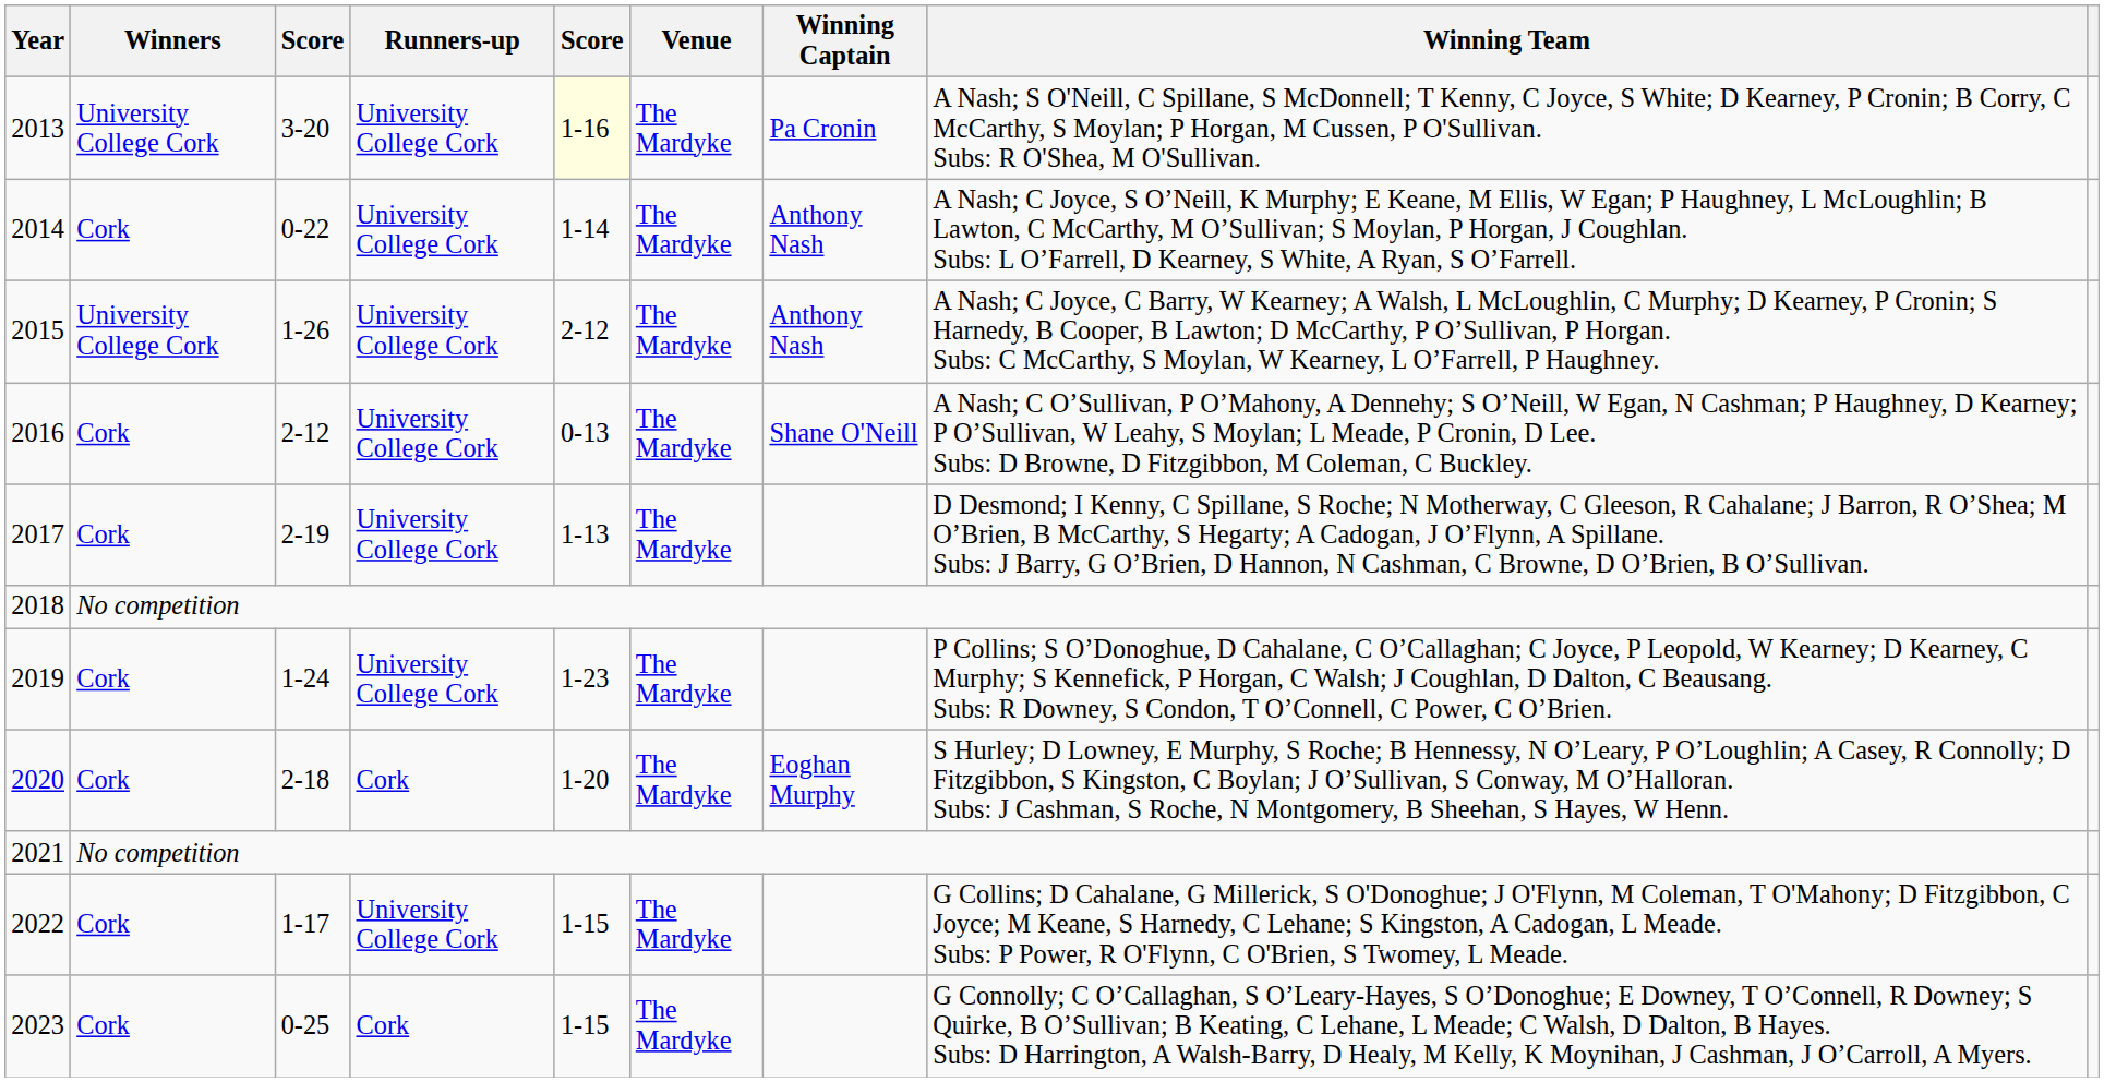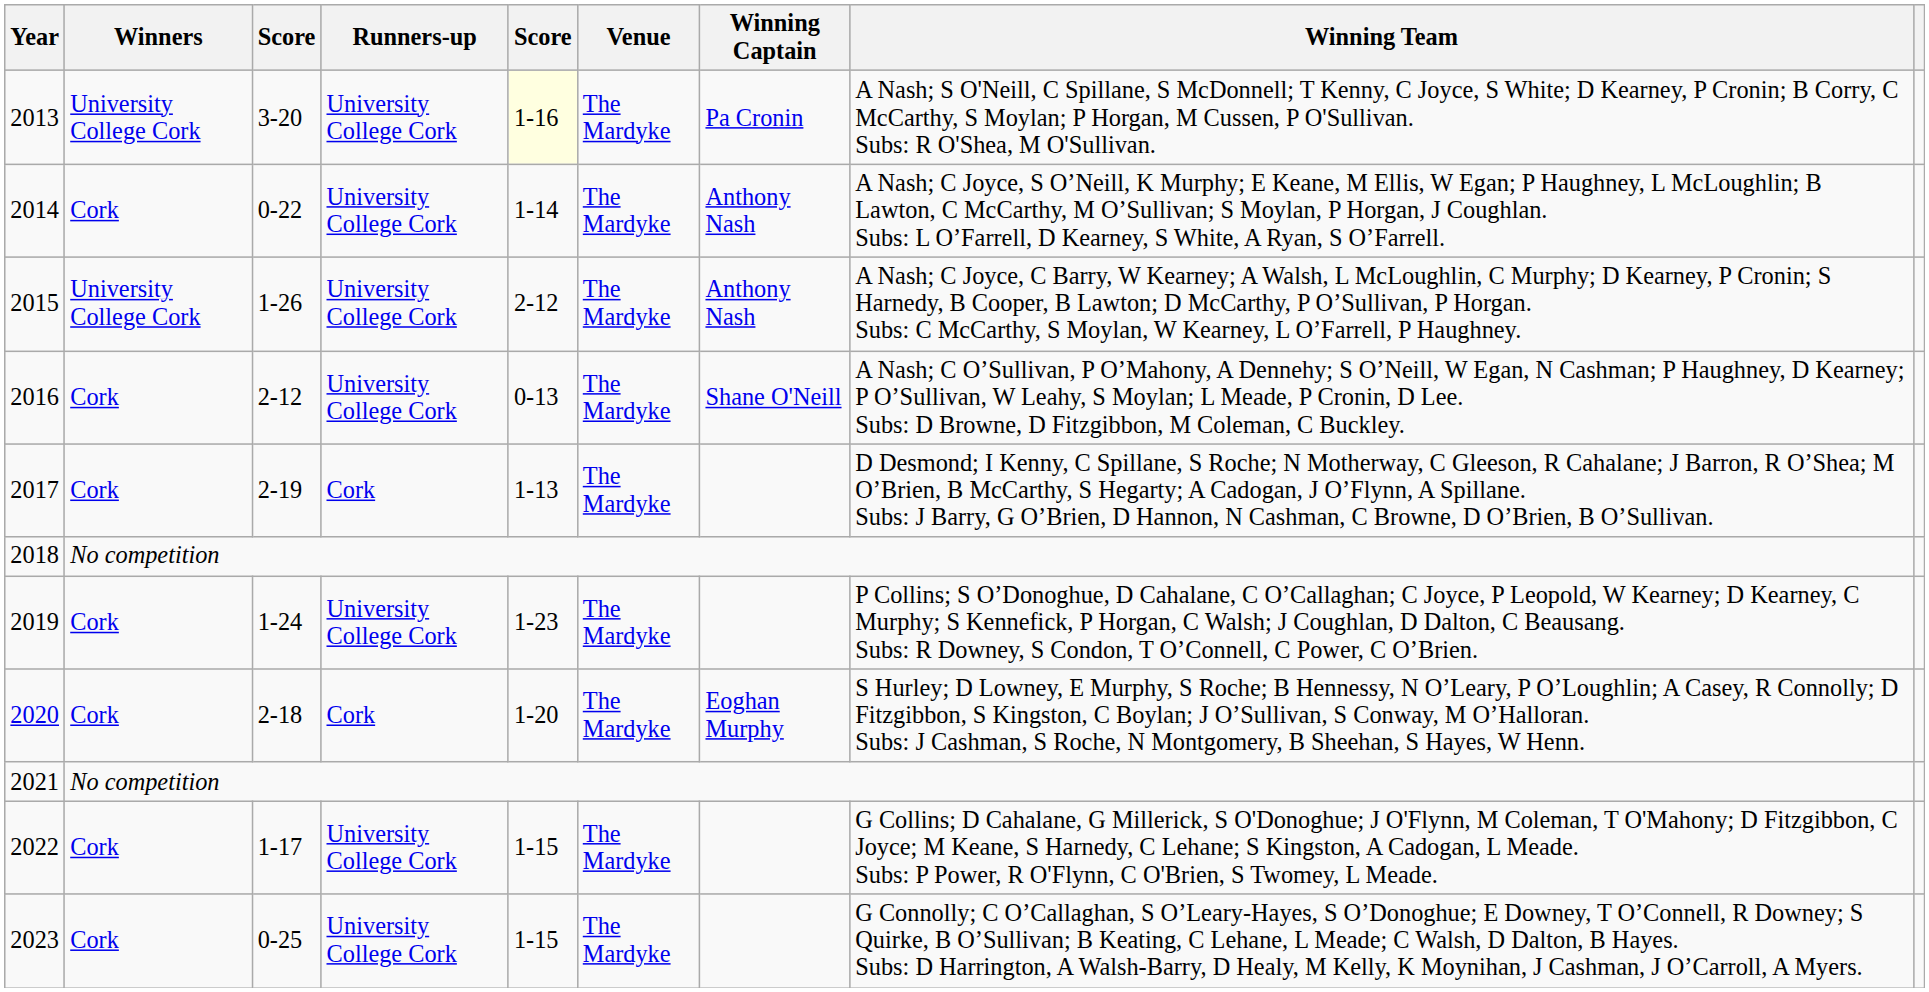2017 | Runners-up: University College Cork -> Cork
2023 | Runners-up: Cork -> University College Cork
